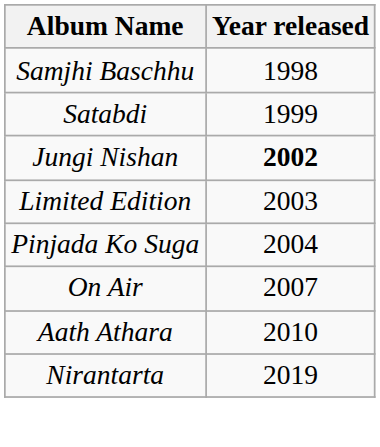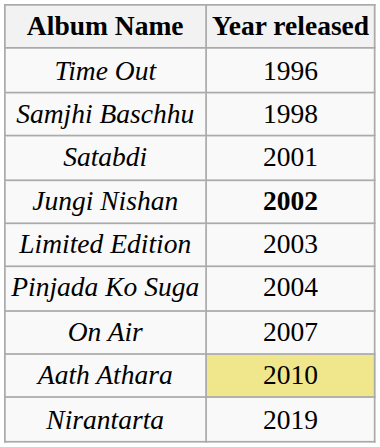+ row: Time Out | 1996
Satabdi | Year released: 1999 -> 2001
Aath Athara | Year released: no background -> khaki background
